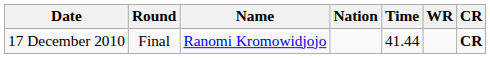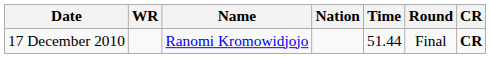columns swapped: Round <-> WR
17 December 2010 | Time: 41.44 -> 51.44
